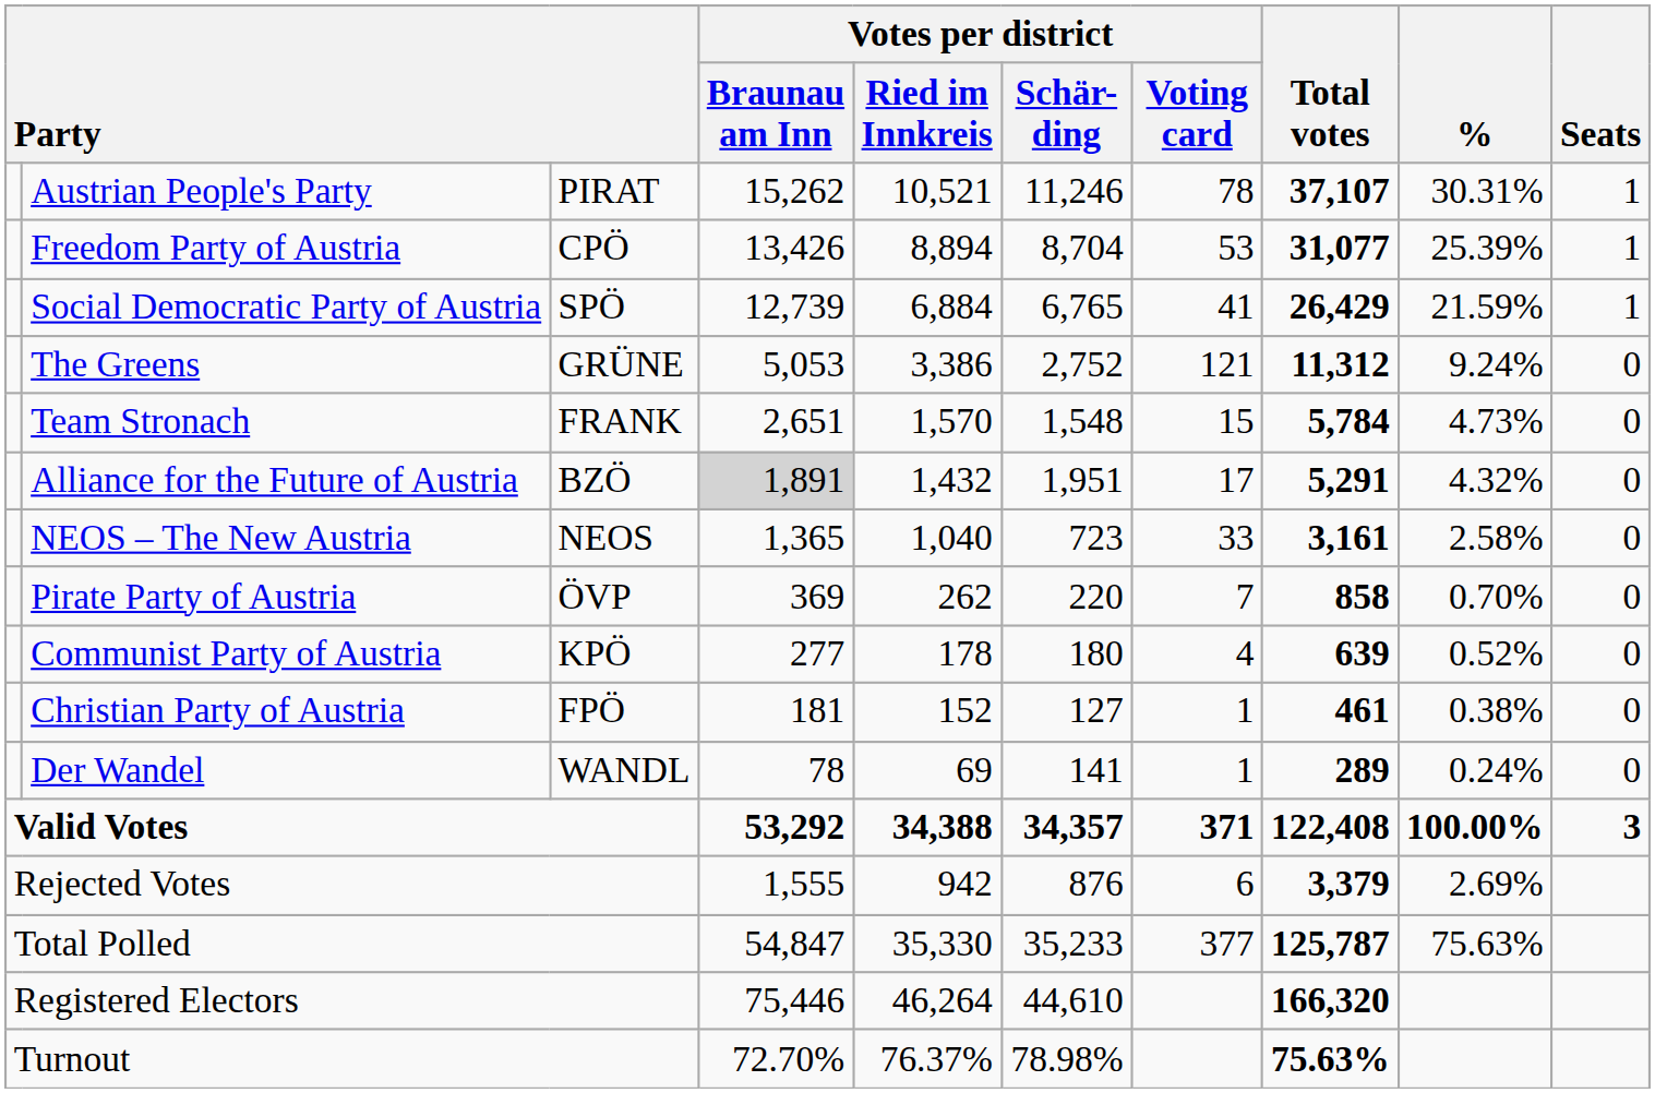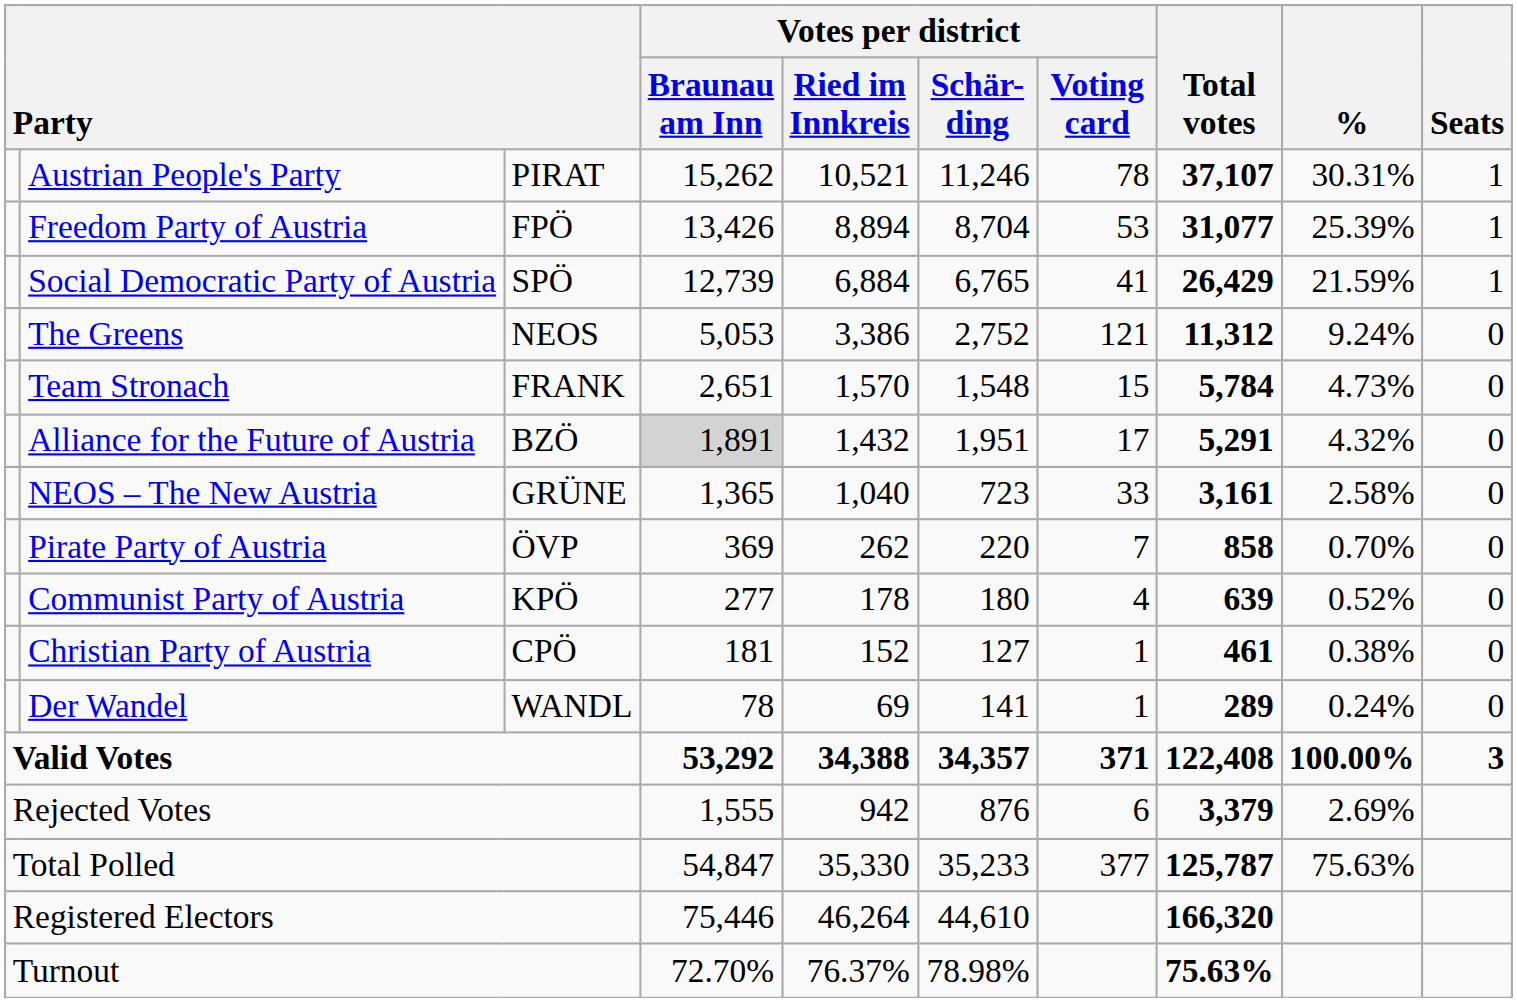Freedom Party of Austria | column 3: CPÖ -> FPÖ
The Greens | column 3: GRÜNE -> NEOS
NEOS – The New Austria | column 3: NEOS -> GRÜNE
Christian Party of Austria | column 3: FPÖ -> CPÖ
